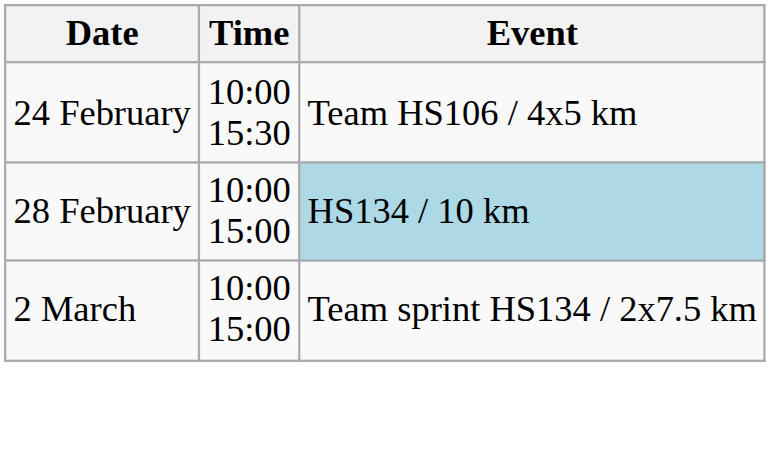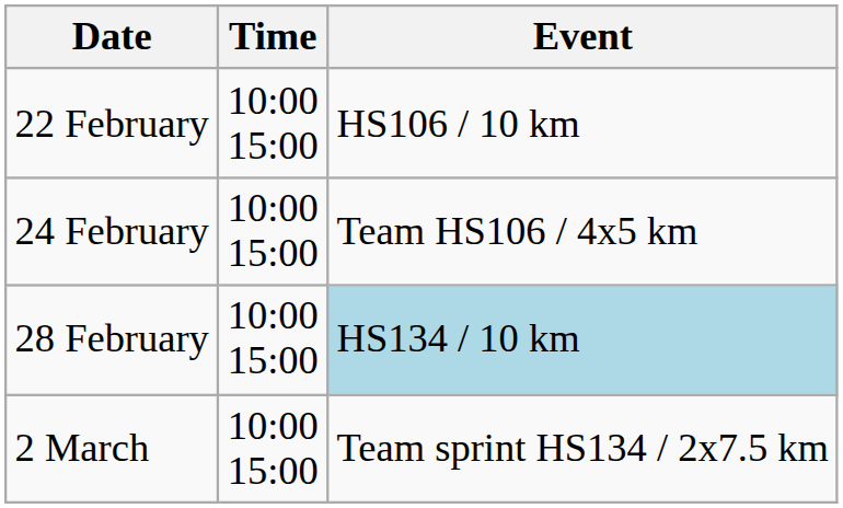+ row: 22 February | 10:00 15:00 | HS106 / 10 km
24 February | Time: 10:00 15:30 -> 10:00 15:00
